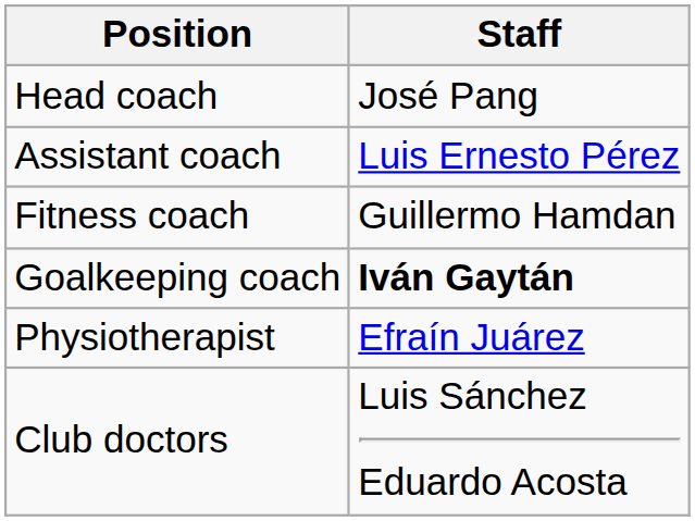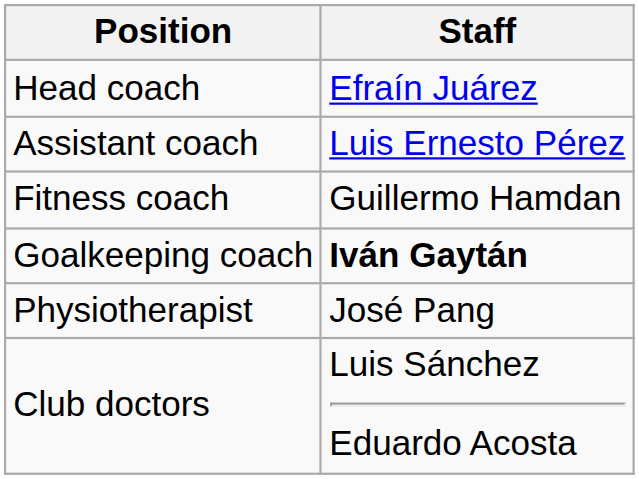Head coach | Staff: José Pang -> Efraín Juárez
Physiotherapist | Staff: Efraín Juárez -> José Pang
